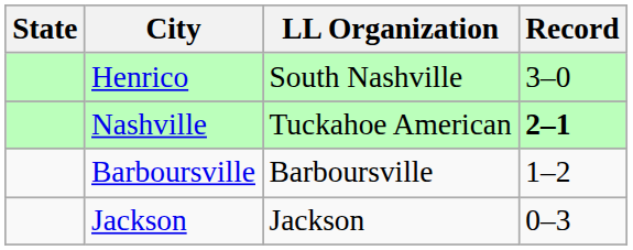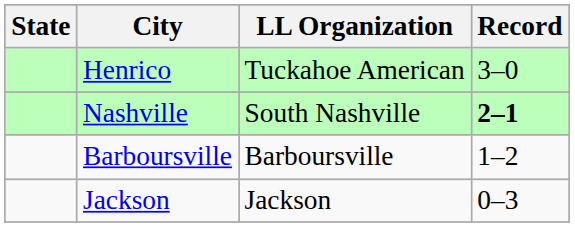Henrico | LL Organization: South Nashville -> Tuckahoe American
Nashville | LL Organization: Tuckahoe American -> South Nashville
